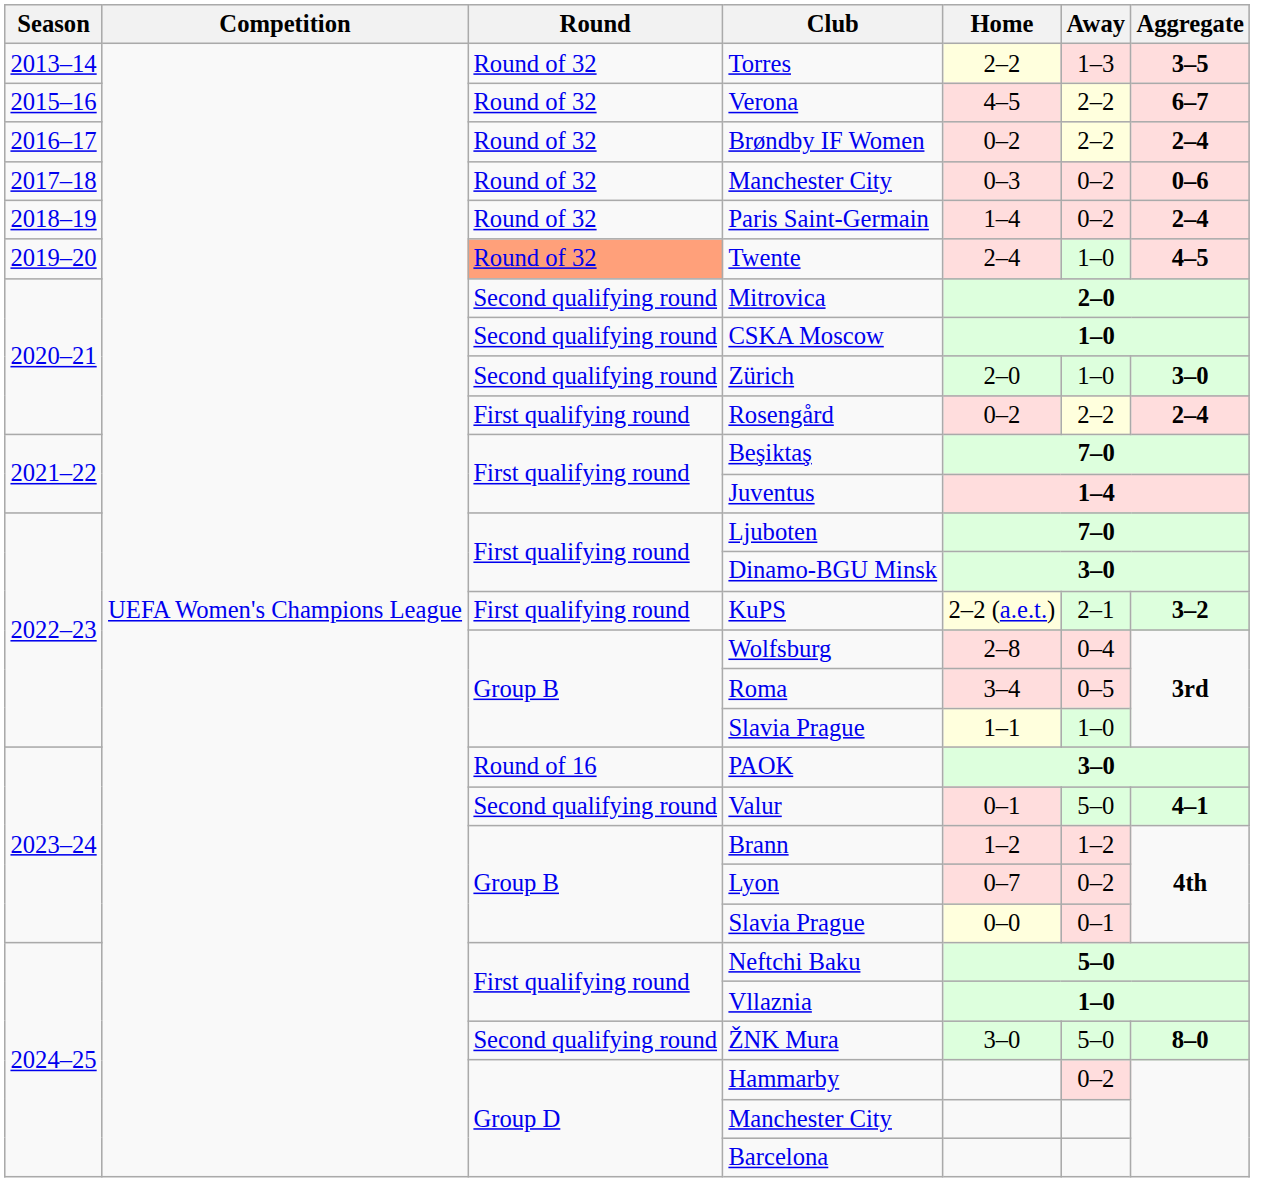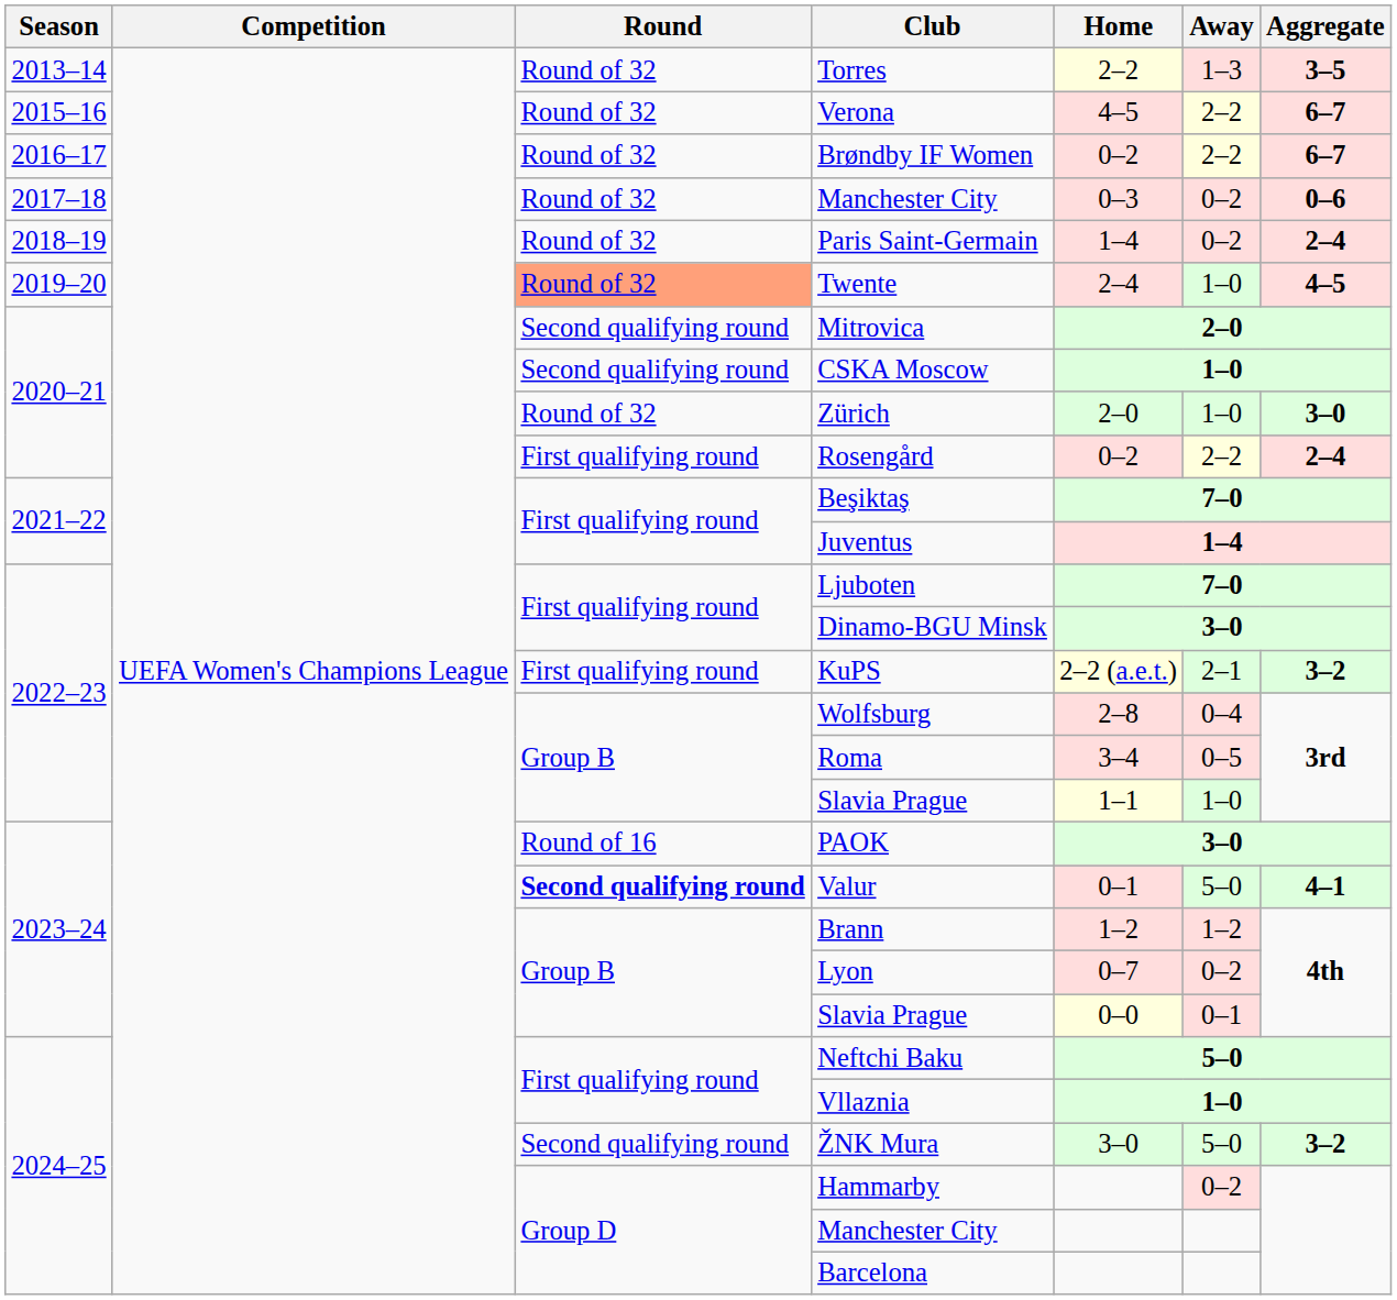Brøndby IF Women | Aggregate: 2–4 -> 6–7
Zürich | Round: Second qualifying round -> Round of 32
Valur | Round: normal -> bold
ŽNK Mura | Aggregate: 8–0 -> 3–2
